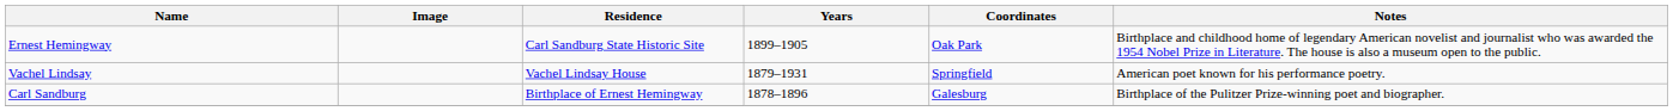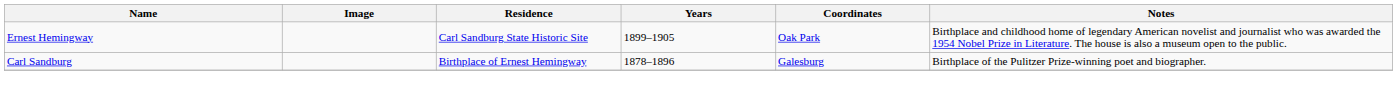- row: Vachel Lindsay | Vachel Lindsay House | 1879–1931 | Springfield | American poet known for his performance poetry.
